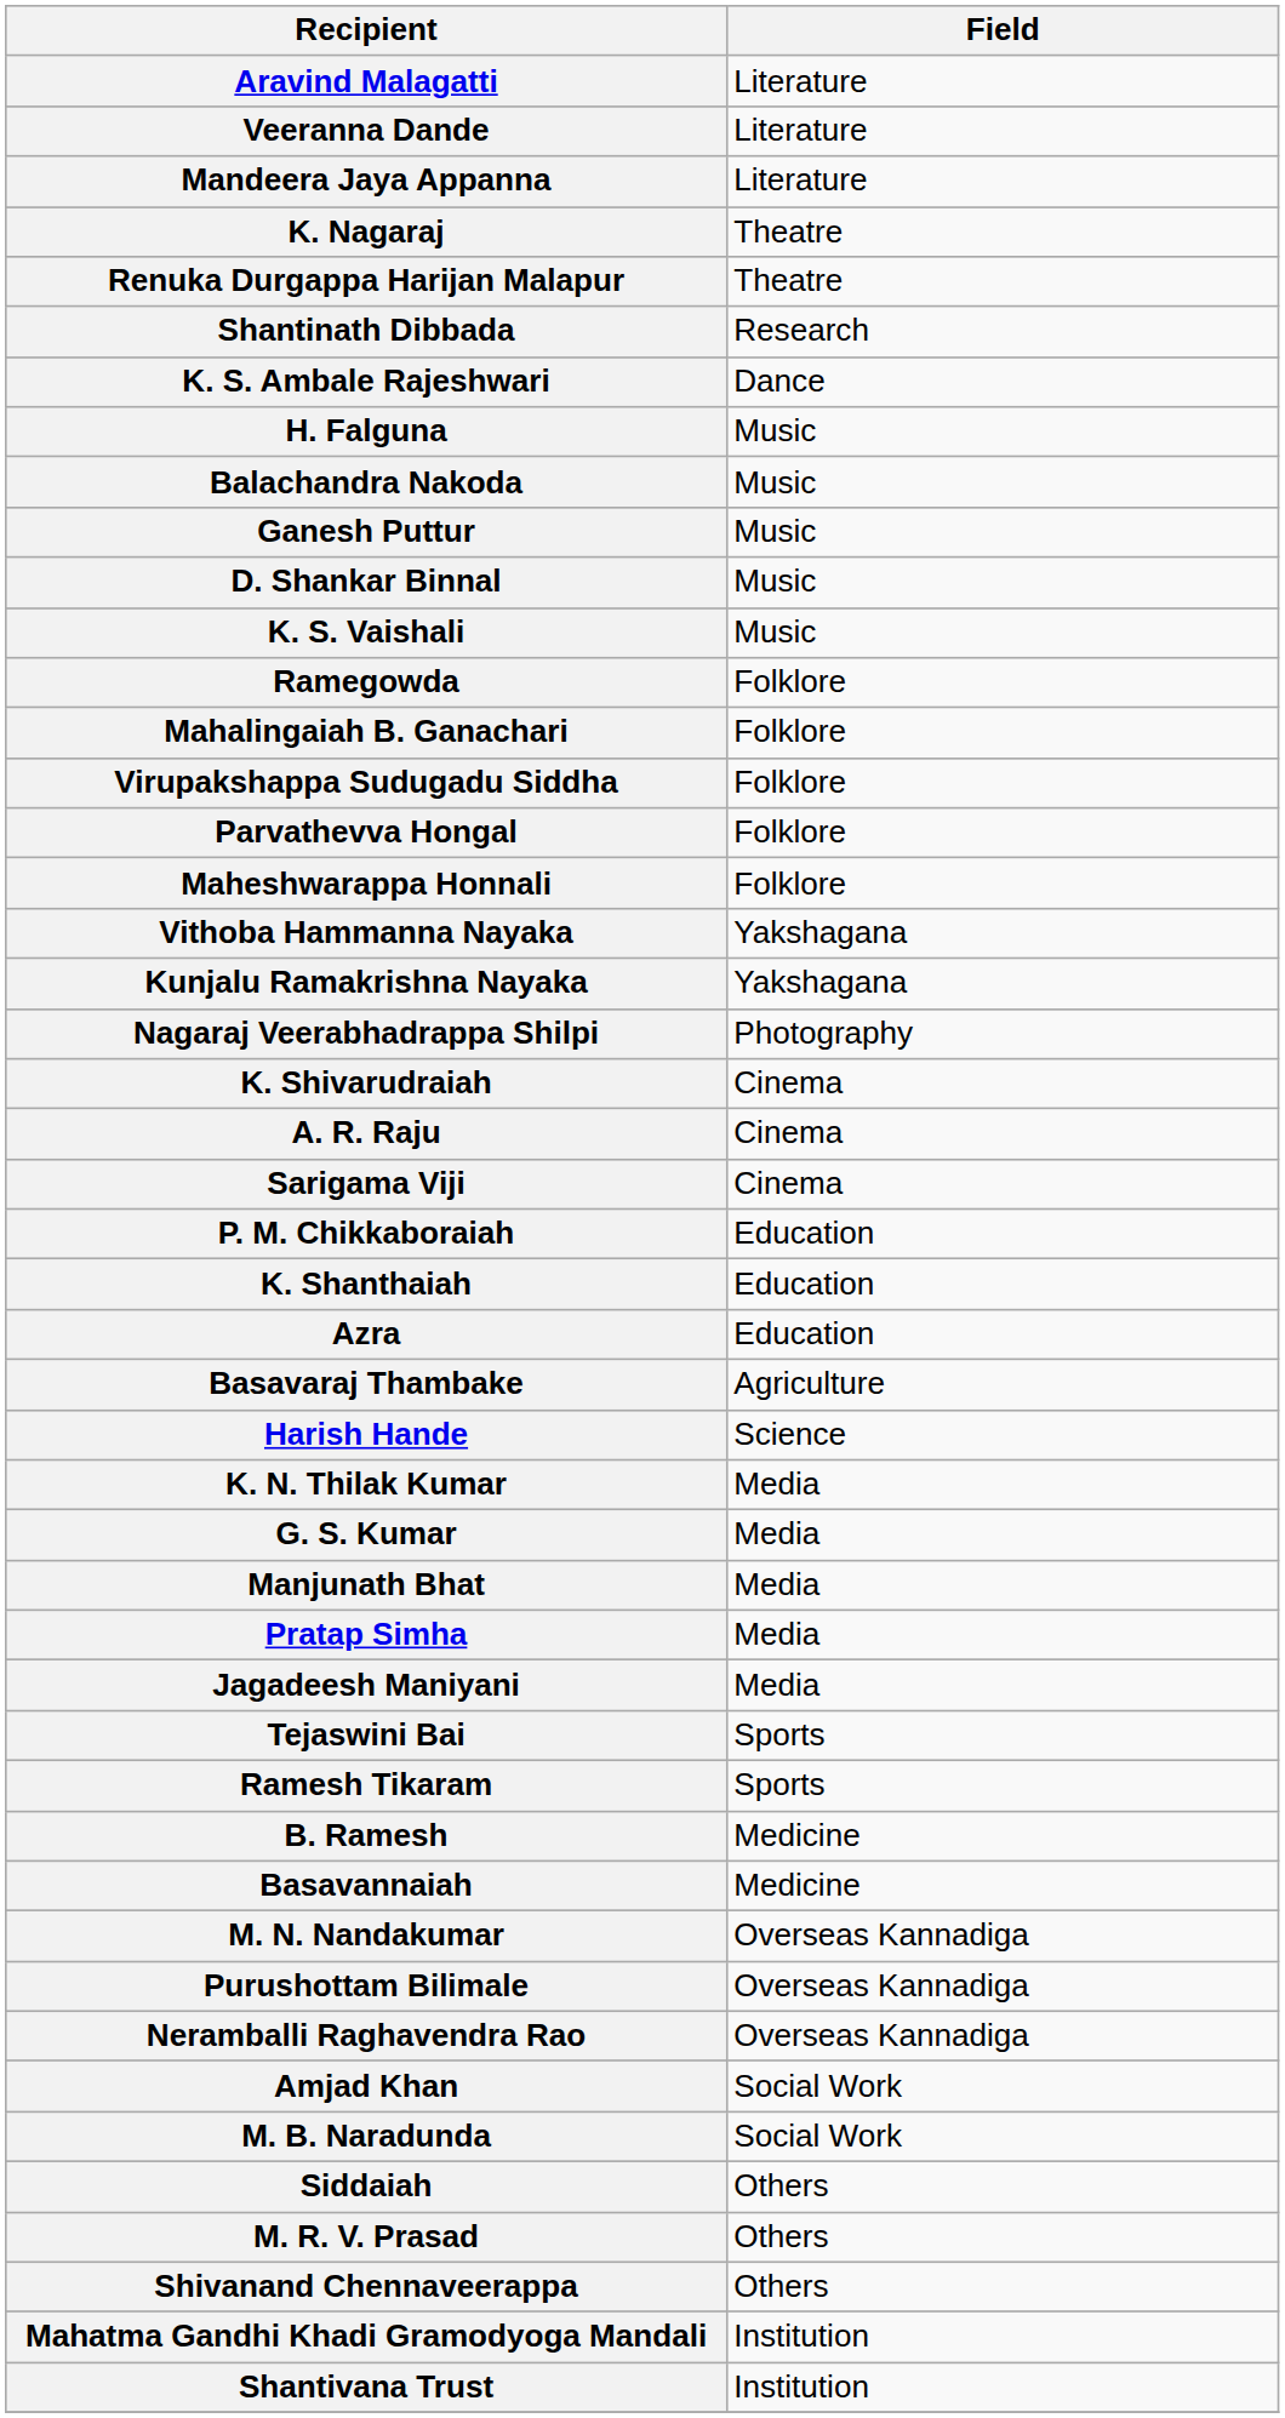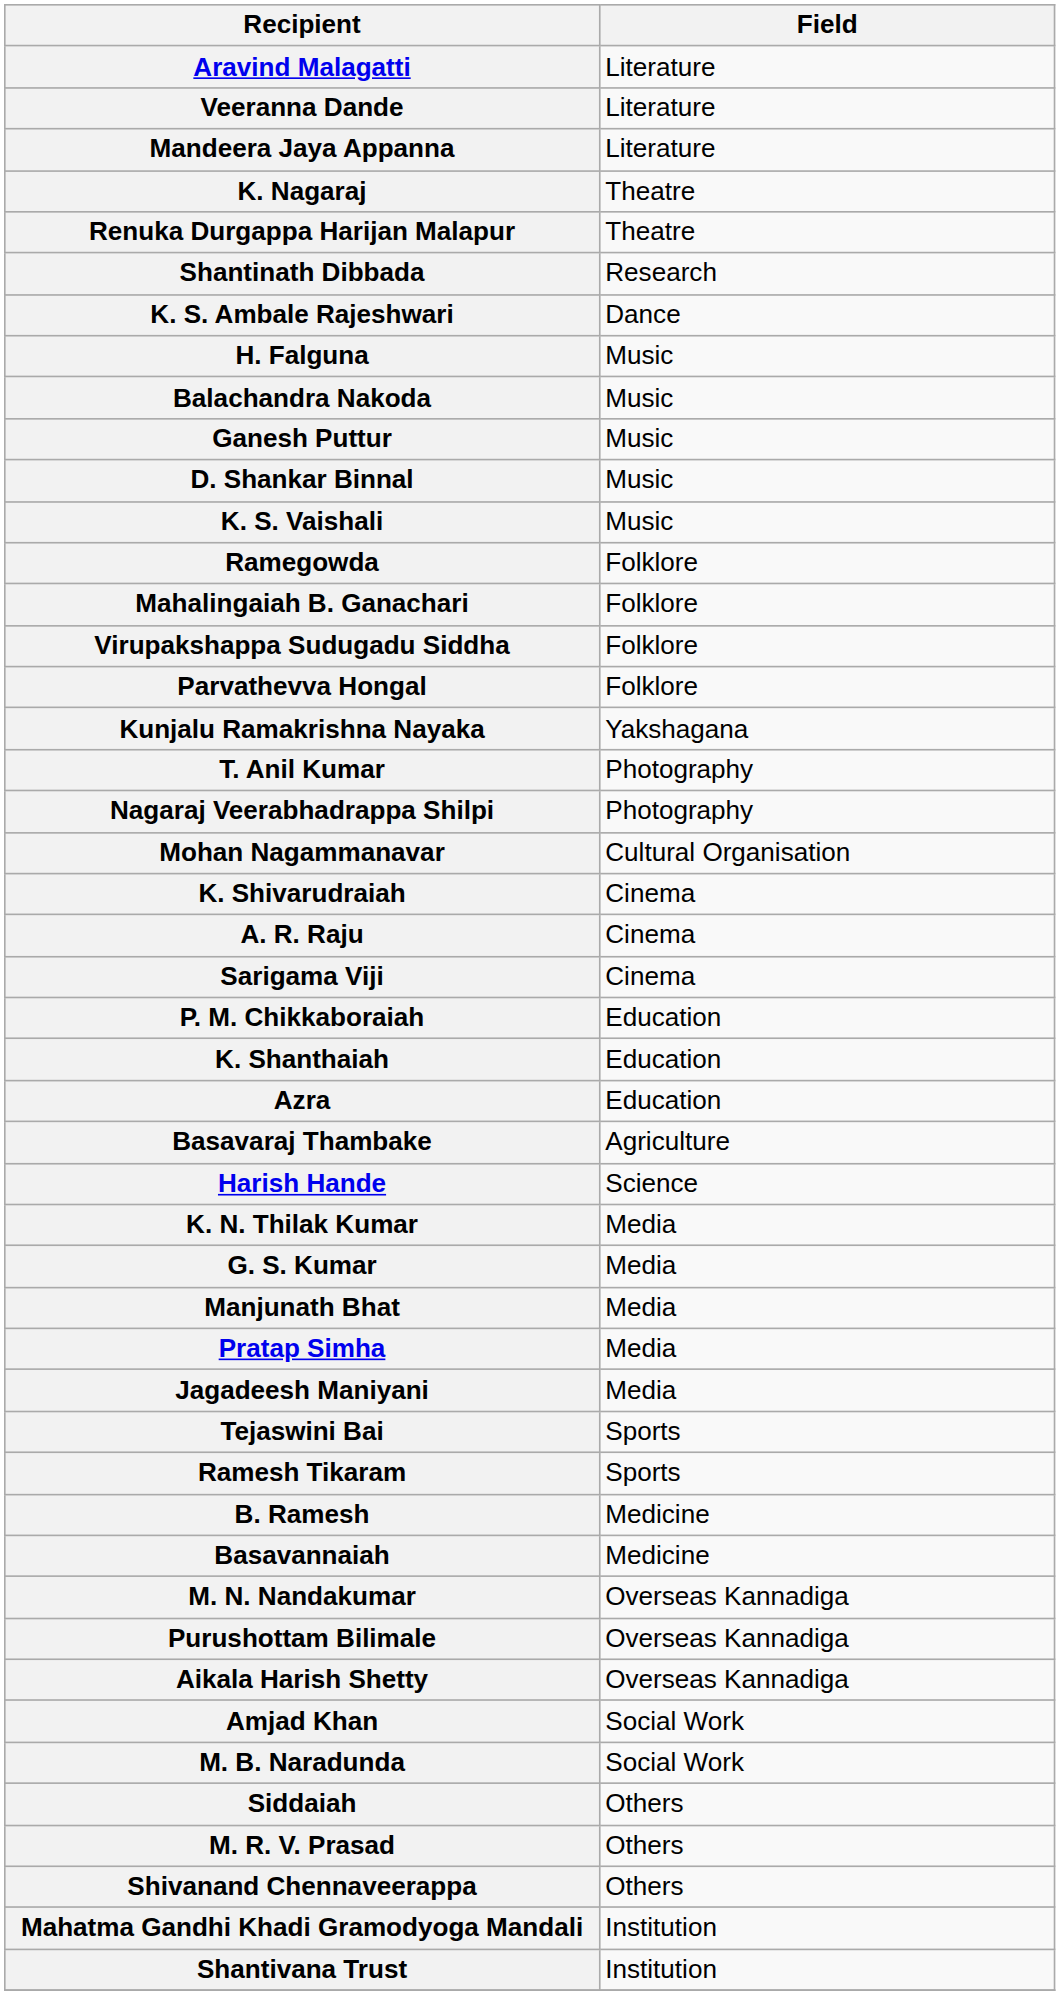- row: Maheshwarappa Honnali | Folklore
- row: Vithoba Hammanna Nayaka | Yakshagana
+ row: T. Anil Kumar | Photography
+ row: Mohan Nagammanavar | Cultural Organisation
+ row: Aikala Harish Shetty | Overseas Kannadiga
- row: Neramballi Raghavendra Rao | Overseas Kannadiga
